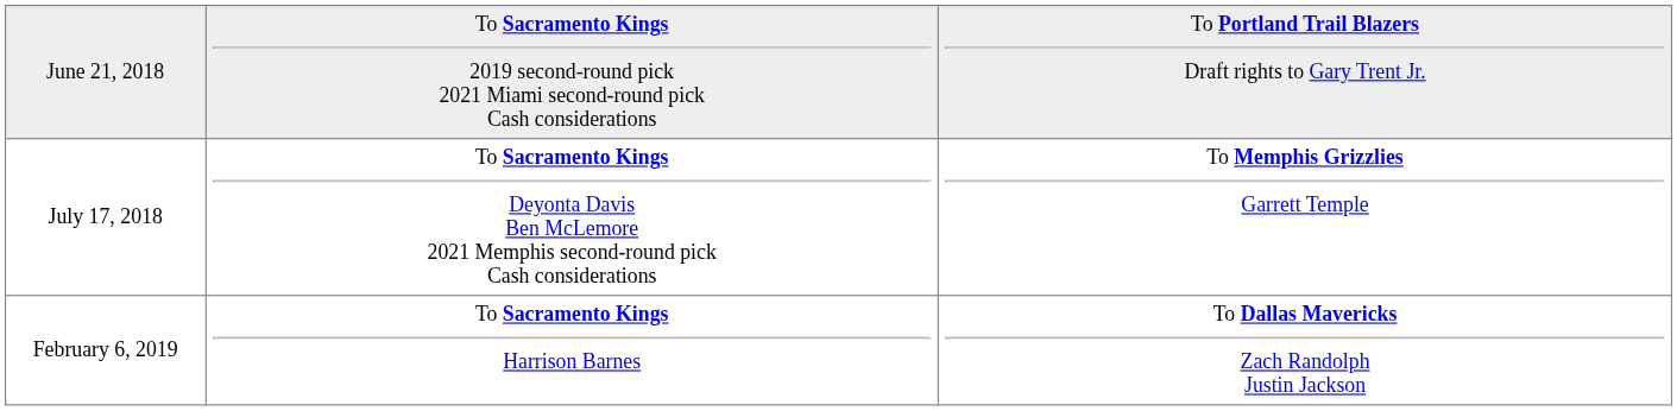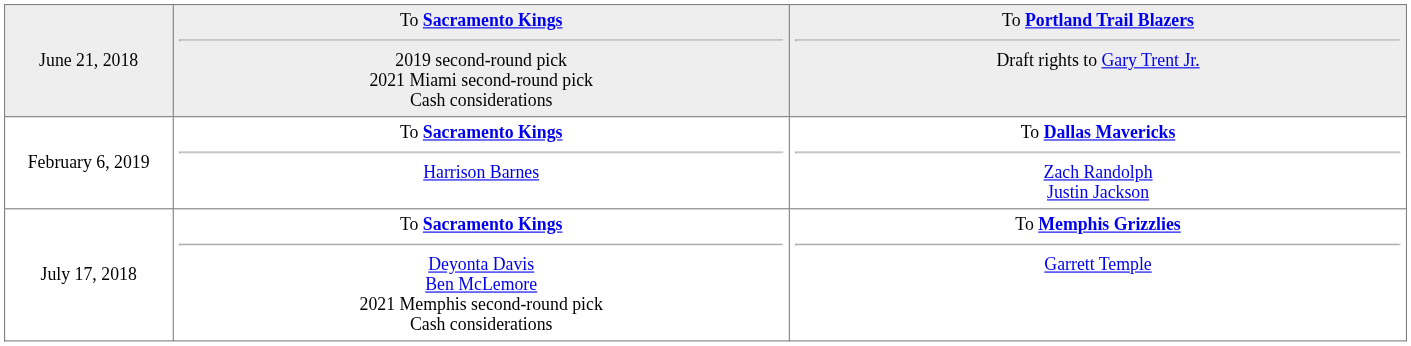rows swapped: July 17, 2018 <-> February 6, 2019
